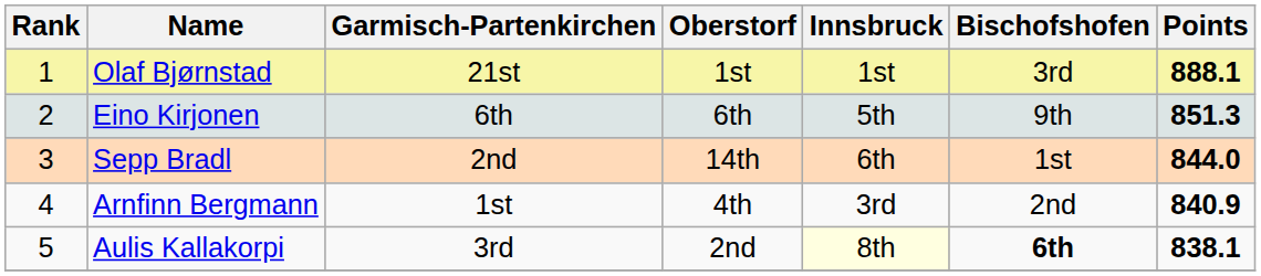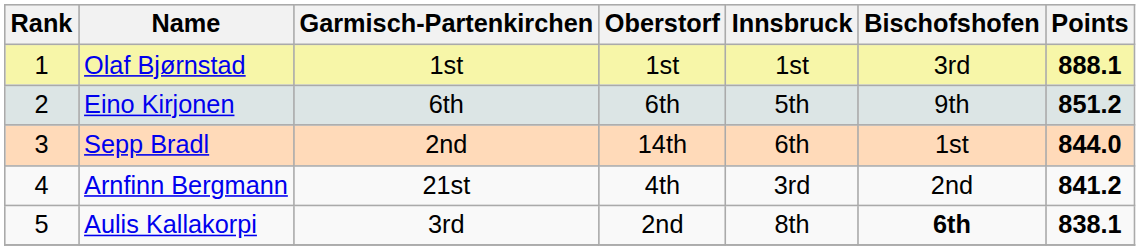Olaf Bjørnstad | Garmisch-Partenkirchen: 21st -> 1st
Eino Kirjonen | Points: 851.3 -> 851.2
Arnfinn Bergmann | Garmisch-Partenkirchen: 1st -> 21st
Arnfinn Bergmann | Points: 840.9 -> 841.2
Aulis Kallakorpi | Innsbruck: lightyellow background -> no background
